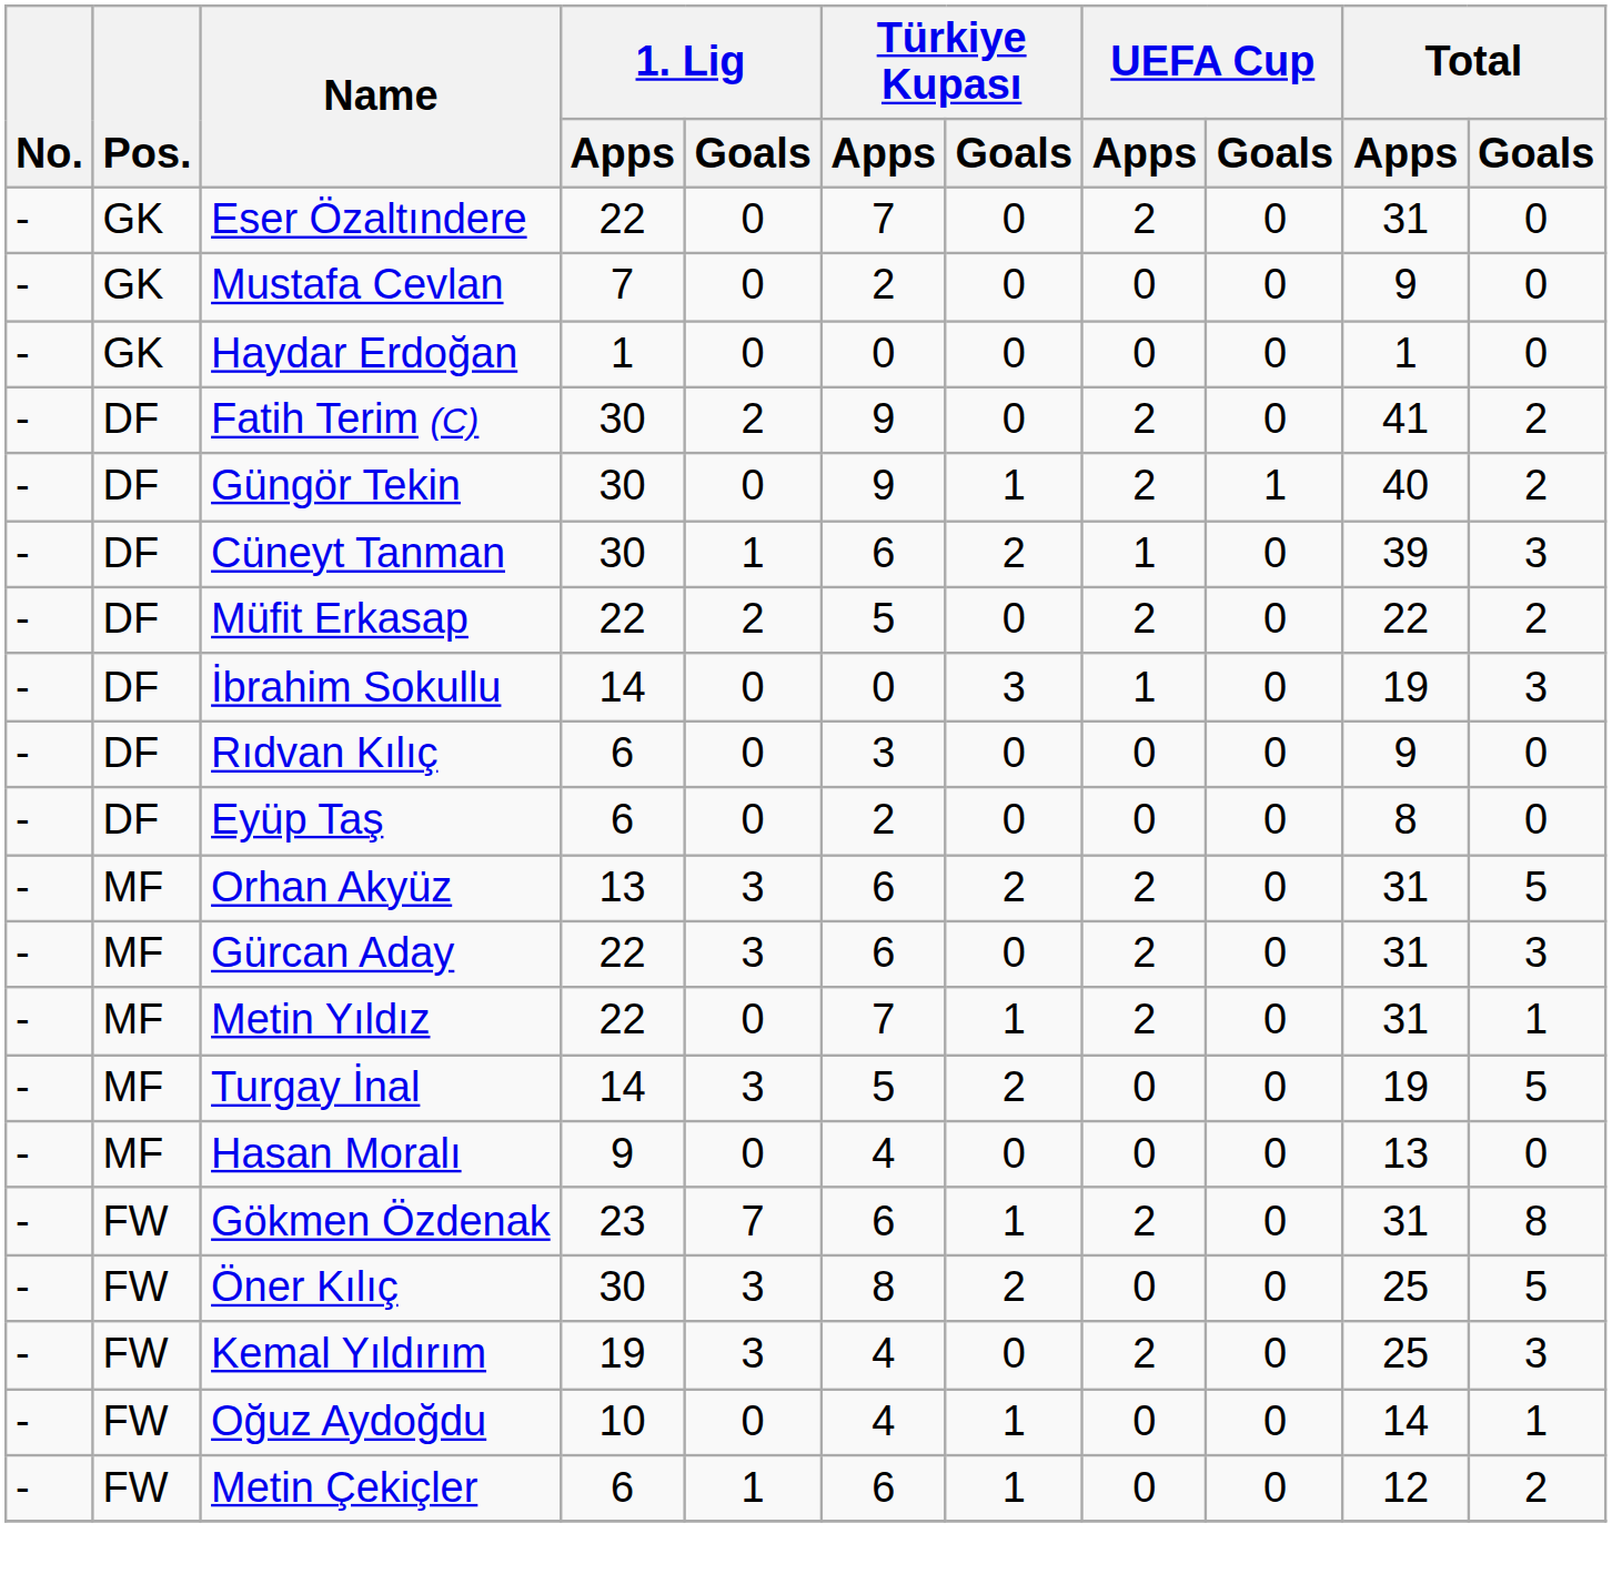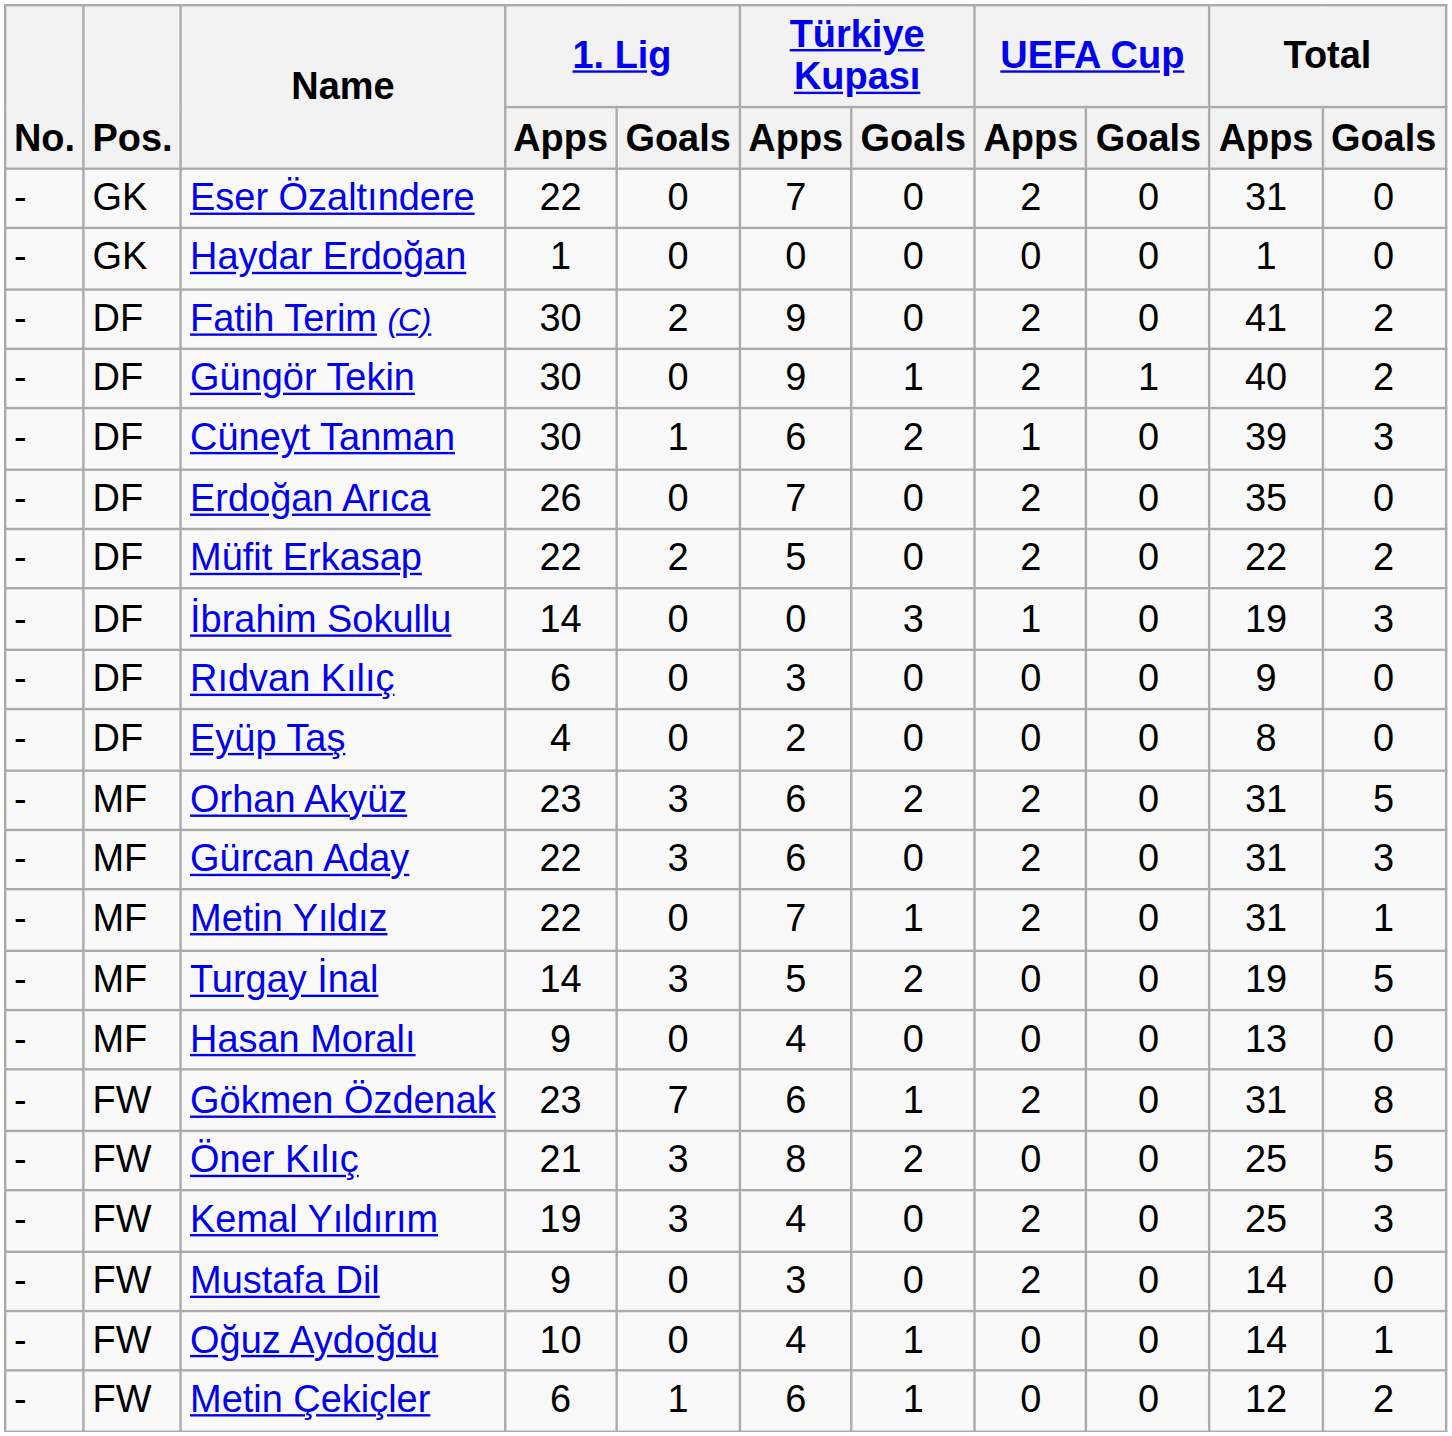- row: - | GK | Mustafa Cevlan | 7 | 0 | 2 | 0 | 0 | 0 | 9 | 0
+ row: - | DF | Erdoğan Arıca | 26 | 0 | 7 | 0 | 2 | 0 | 35 | 0
Eyüp Taş | 1. Lig / Apps: 6 -> 4
Orhan Akyüz | 1. Lig / Apps: 13 -> 23
Öner Kılıç | 1. Lig / Apps: 30 -> 21
+ row: - | FW | Mustafa Dil | 9 | 0 | 3 | 0 | 2 | 0 | 14 | 0
